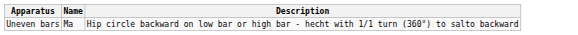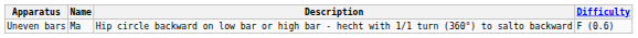+ column: Difficulty | F (0.6)
